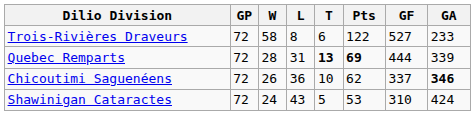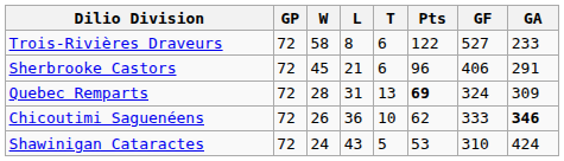+ row: Sherbrooke Castors | 72 | 45 | 21 | 6 | 96 | 406 | 291
Quebec Remparts | T: bold -> normal
Quebec Remparts | GF: 444 -> 324
Quebec Remparts | GA: 339 -> 309
Chicoutimi Saguenéens | GF: 337 -> 333
